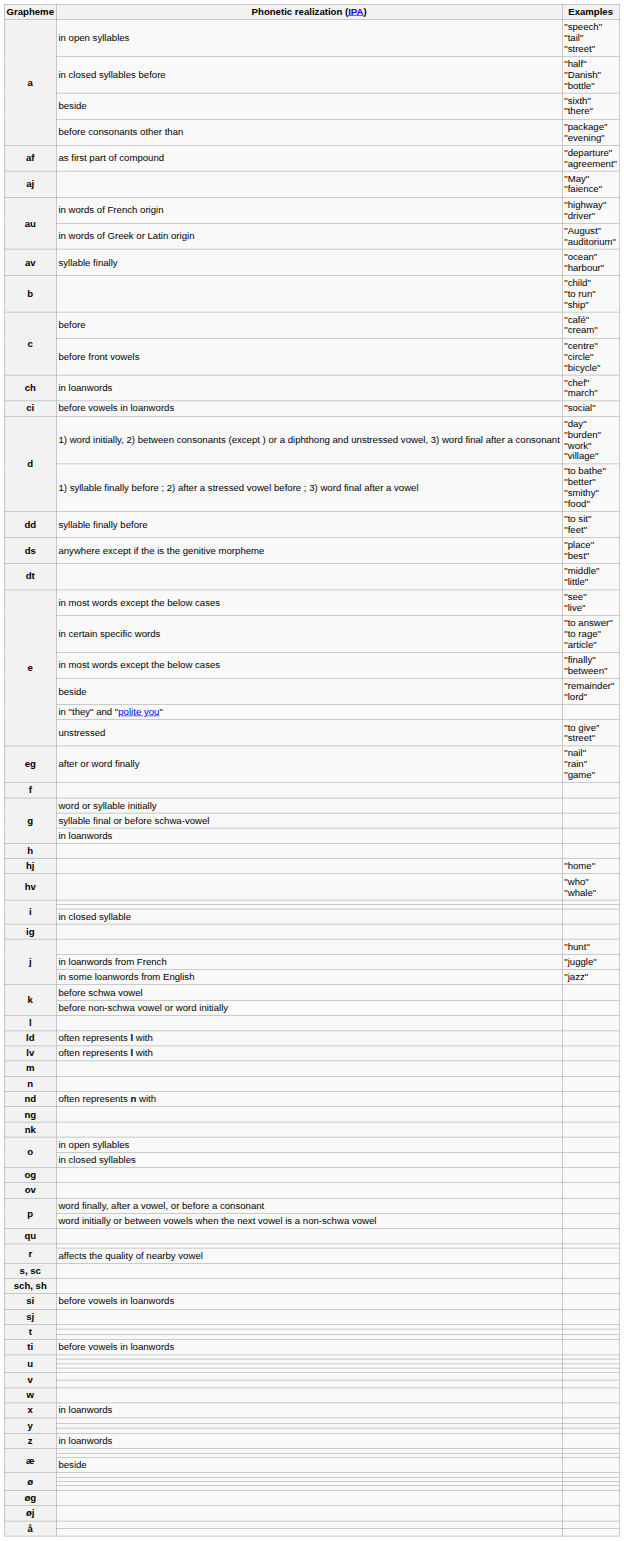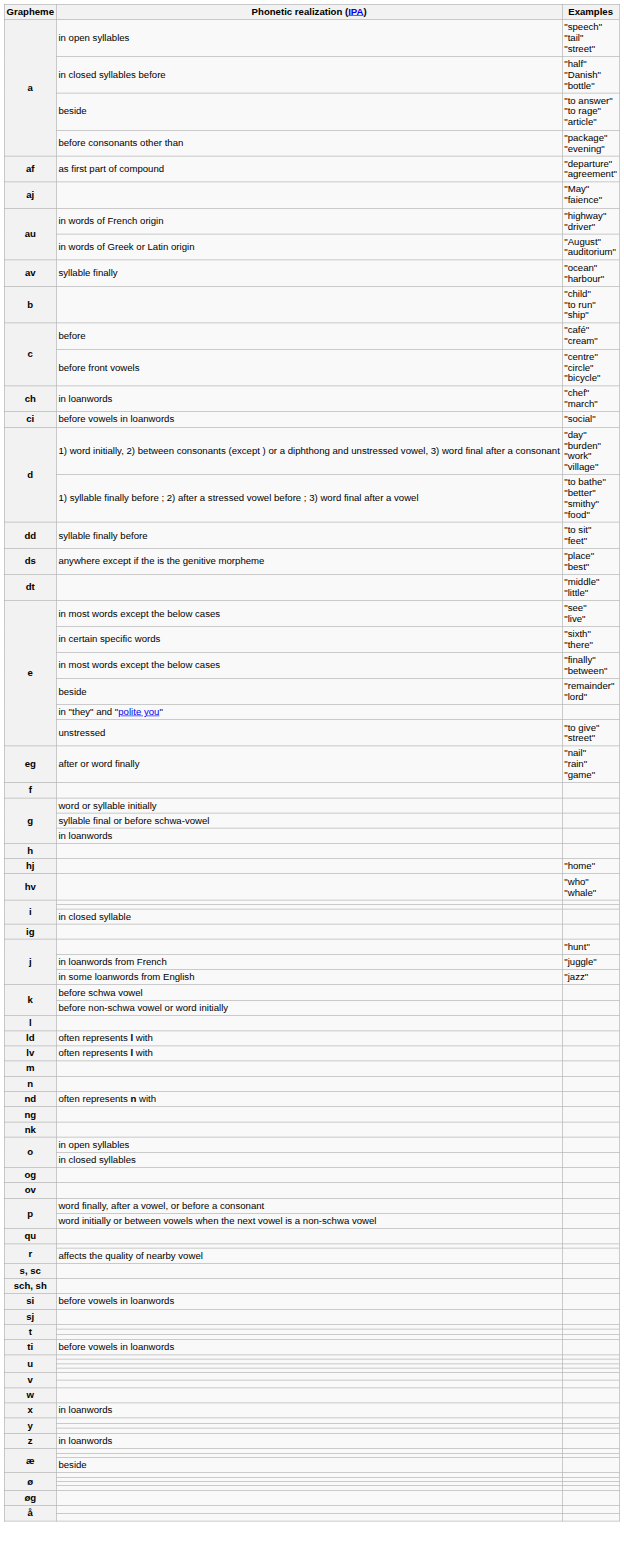a / beside | Examples: "sixth" "there" -> "to answer" "to rage" "article"
e / in certain specific words | Examples: "to answer" "to rage" "article" -> "sixth" "there"
- row: øj
